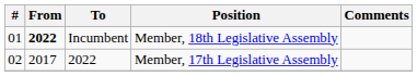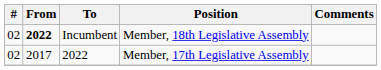Incumbent | #: 01 -> 02
